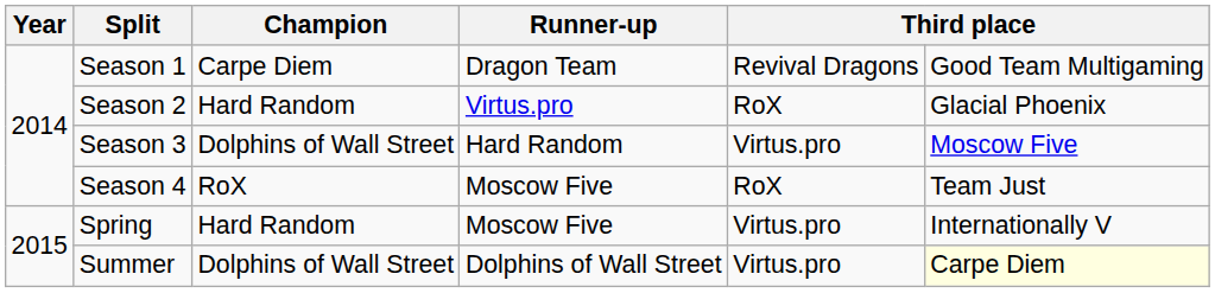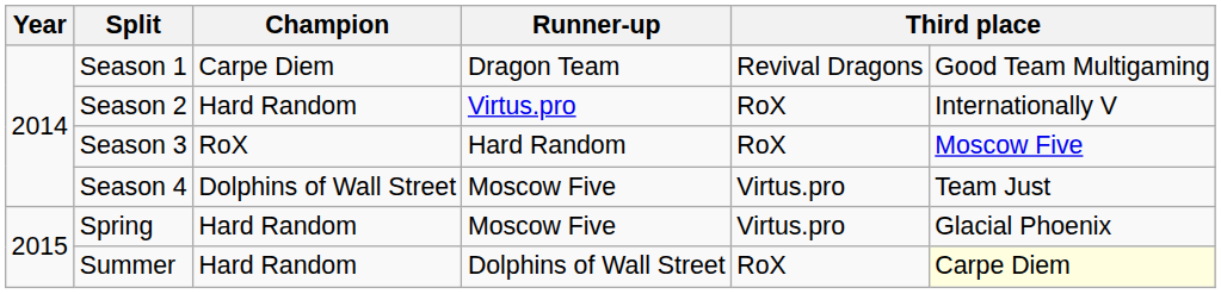Season 2 | column 6: Glacial Phoenix -> Internationally V
Season 3 | Champion: Dolphins of Wall Street -> RoX
Season 3 | column 5: Virtus.pro -> RoX
Season 4 | Champion: RoX -> Dolphins of Wall Street
Season 4 | column 5: RoX -> Virtus.pro
Spring | column 6: Internationally V -> Glacial Phoenix
Summer | Champion: Dolphins of Wall Street -> Hard Random
Summer | column 5: Virtus.pro -> RoX
